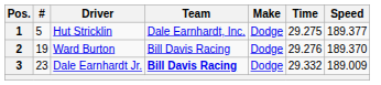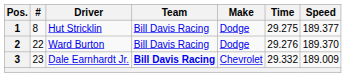1 | #: 5 -> 8
1 | Team: Dale Earnhardt, Inc. -> Bill Davis Racing
2 | #: 19 -> 22
3 | Make: Dodge -> Chevrolet
